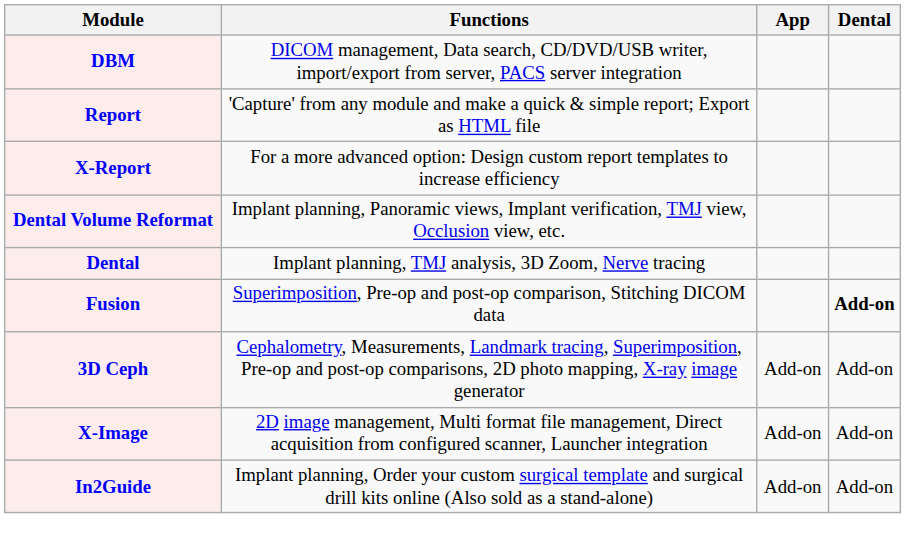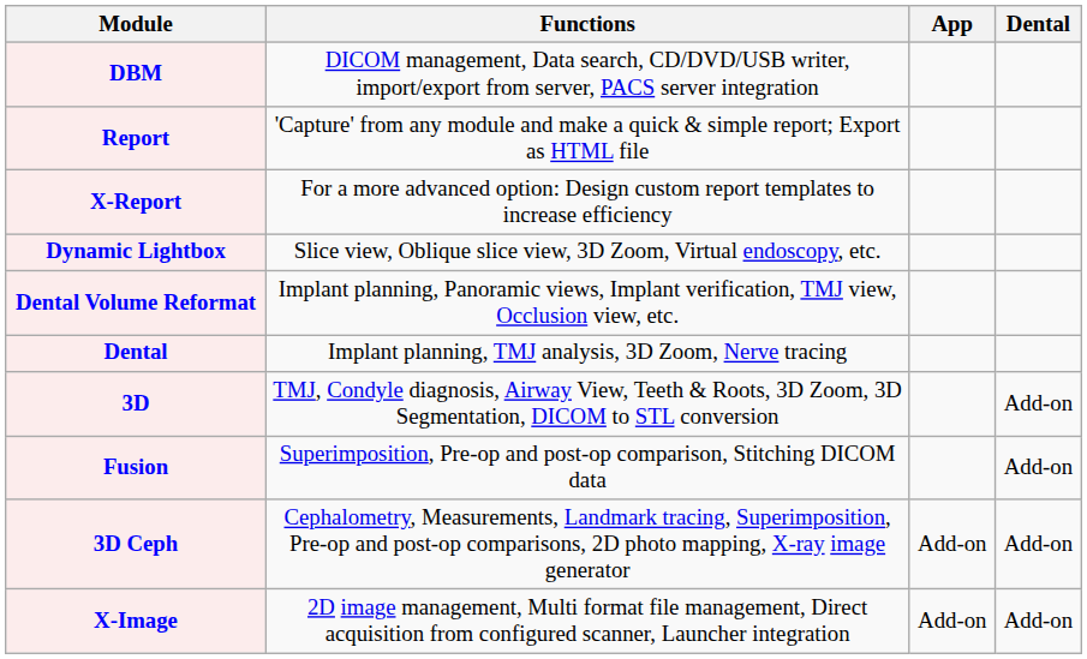+ row: Dynamic Lightbox | Slice view, Oblique slice view, 3D Zoom, Virtual endoscopy, etc.
+ row: 3D | TMJ, Condyle diagnosis, Airway View, Teeth & Roots, 3D Zoom, 3D Segmentation, DICOM to STL conversion | Add-on
Fusion | Dental: bold -> normal
- row: In2Guide | Implant planning, Order your custom surgical template and surgical drill kits online (Also sold as a stand-alone) | Add-on | Add-on
